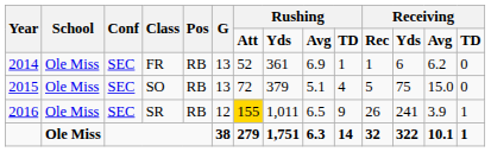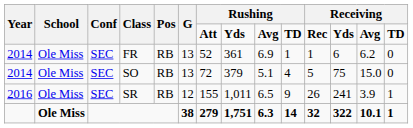SO | Year: 2015 -> 2014
SR | column 7: gold background -> no background
